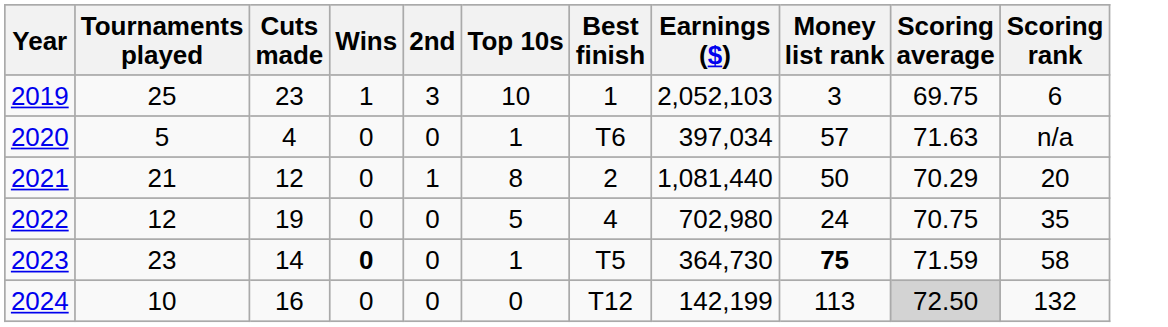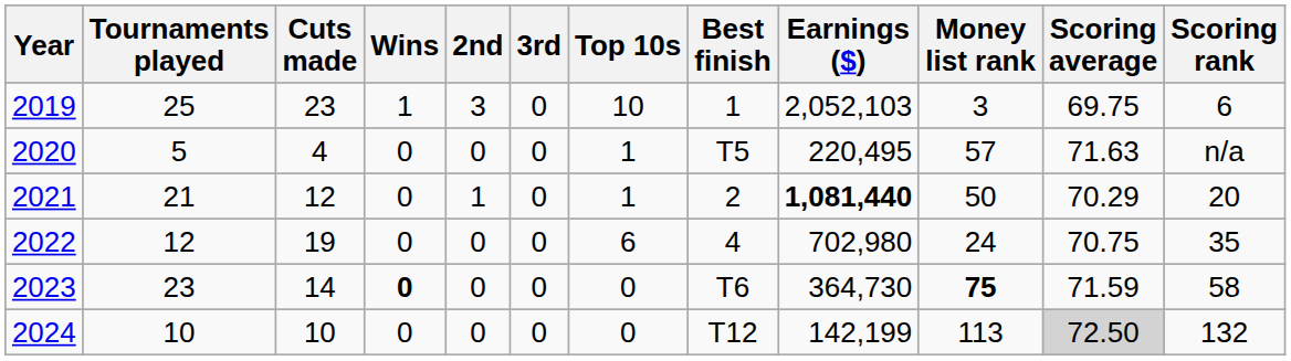+ column: 3rd | 0 | 0 | 0 | 0 | 0 | 0
2020 | Best finish: T6 -> T5
2020 | Earnings ($): 397,034 -> 220,495
2021 | Top 10s: 8 -> 1
2021 | Earnings ($): normal -> bold
2022 | Top 10s: 5 -> 6
2023 | Top 10s: 1 -> 0
2023 | Best finish: T5 -> T6
2024 | Cuts made: 16 -> 10
